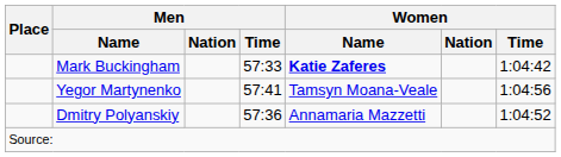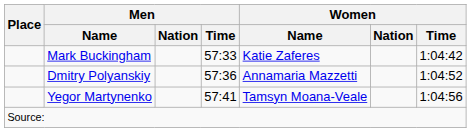Mark Buckingham | Women / Name: bold -> normal
rows swapped: Dmitry Polyanskiy <-> Yegor Martynenko
